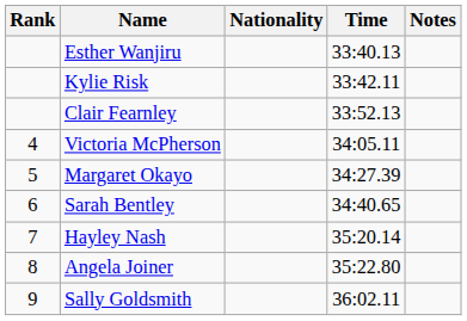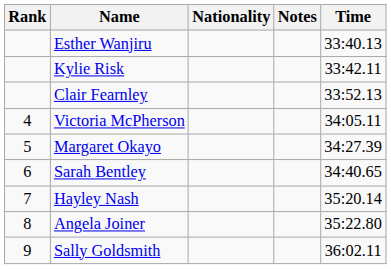columns swapped: Time <-> Notes
